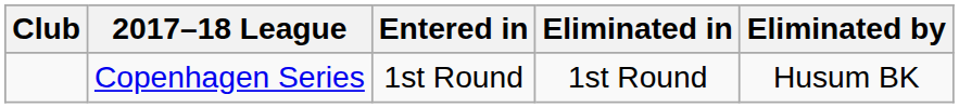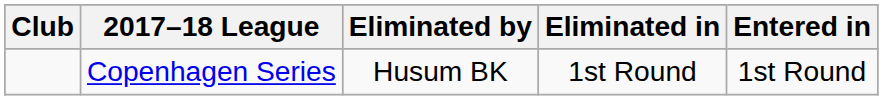columns swapped: Entered in <-> Eliminated by
